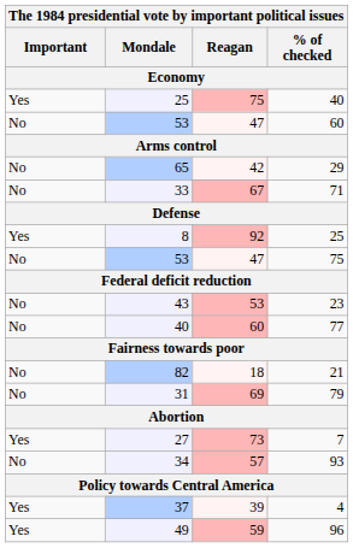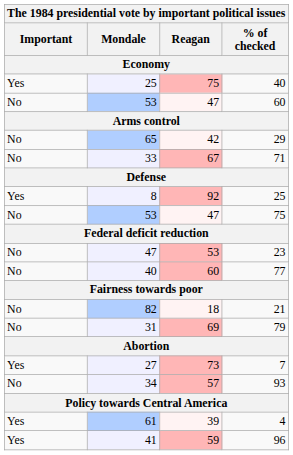23 | Mondale / Economy: 43 -> 47
4 | Mondale / Economy: 37 -> 61
96 | Mondale / Economy: 49 -> 41
